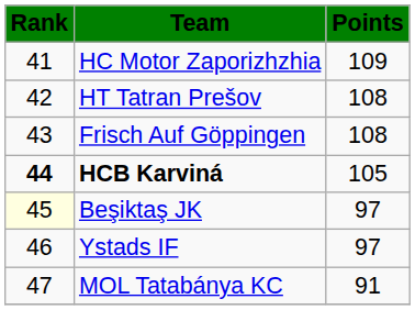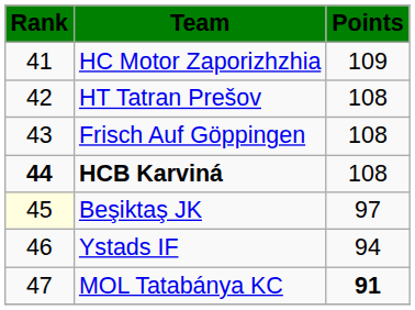HCB Karviná | Points: 105 -> 108
Ystads IF | Points: 97 -> 94
MOL Tatabánya KC | Points: normal -> bold
